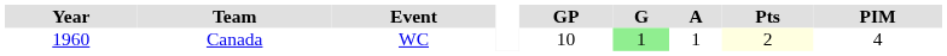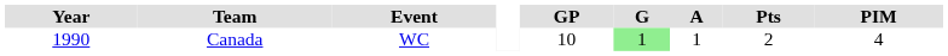Canada | Year: 1960 -> 1990
Canada | Pts: lightyellow background -> no background
